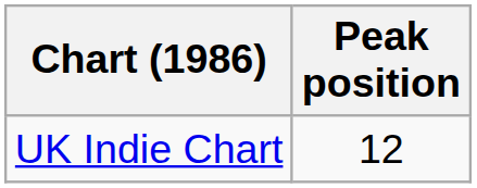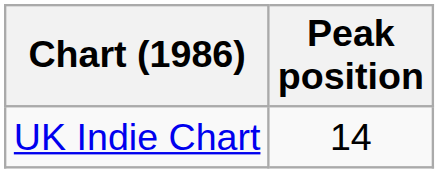UK Indie Chart | Peak position: 12 -> 14
